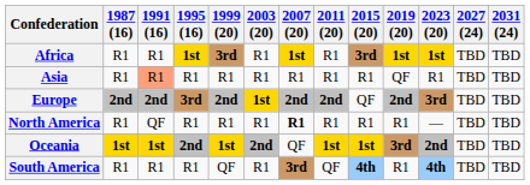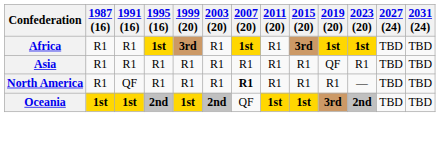Asia | 1991 (16): lightsalmon background -> no background
- row: Europe | 2nd | 2nd | 3rd | 2nd | 1st | 2nd | 2nd | QF | 2nd | 3rd | TBD | TBD
- row: South America | R1 | R1 | R1 | QF | R1 | 3rd | QF | 4th | R1 | 4th | TBD | TBD
